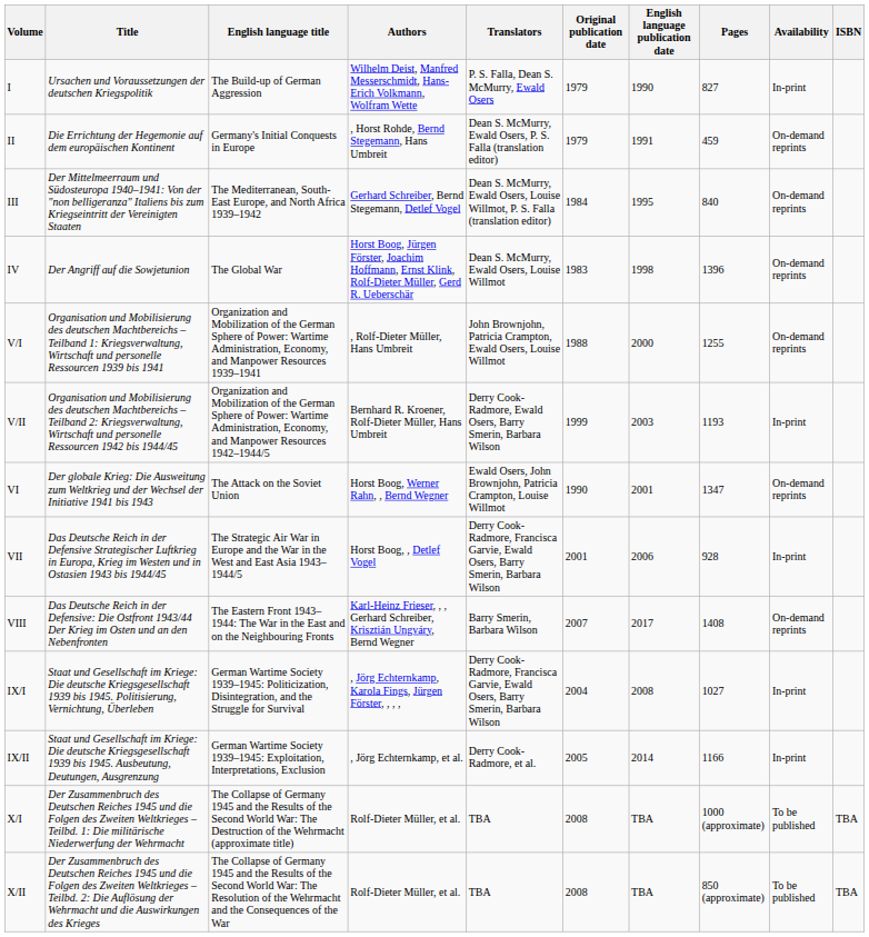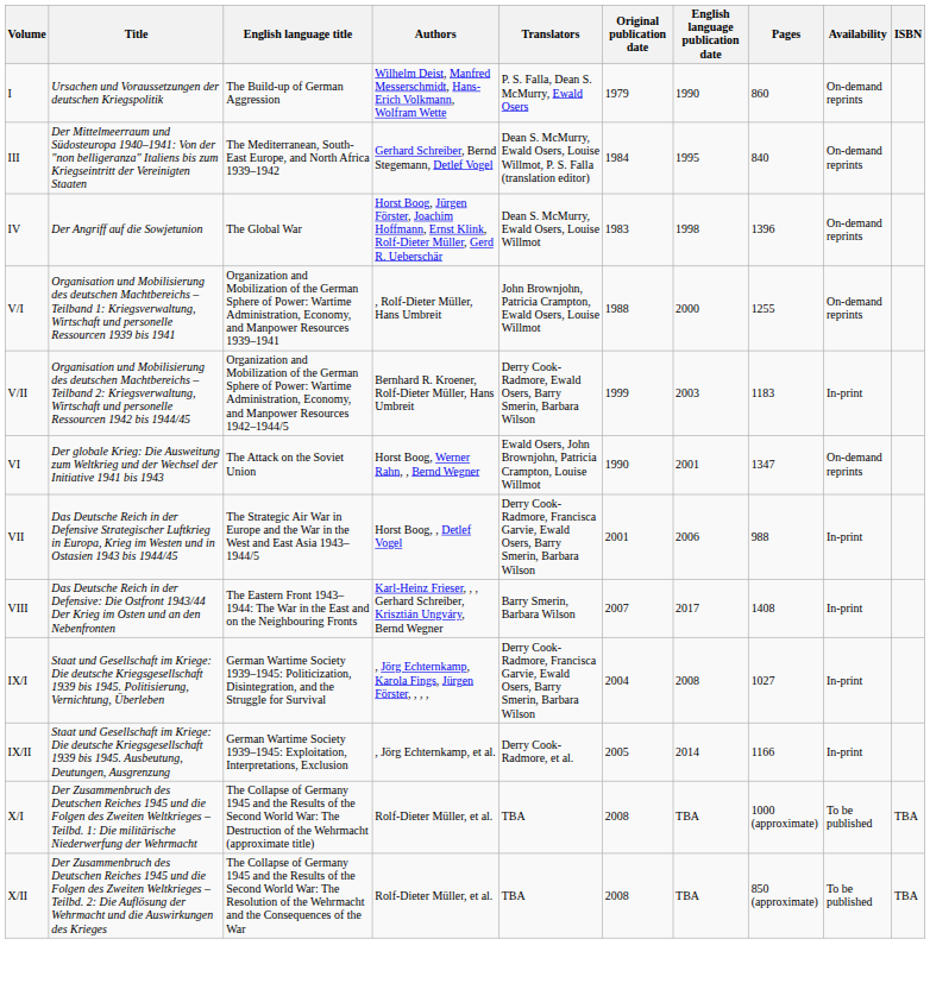I | Pages: 827 -> 860
I | Availability: In-print -> On-demand reprints
- row: II | Die Errichtung der Hegemonie auf dem europäischen Kontinent | Germany's Initial Conquests in Europe | , Horst Rohde, Bernd Stegemann, Hans Umbreit | Dean S. McMurry, Ewald Osers, P. S. Falla (translation editor) | 1979 | 1991 | 459 | On-demand reprints
V/II | Pages: 1193 -> 1183
VII | Pages: 928 -> 988
VIII | Availability: On-demand reprints -> In-print
